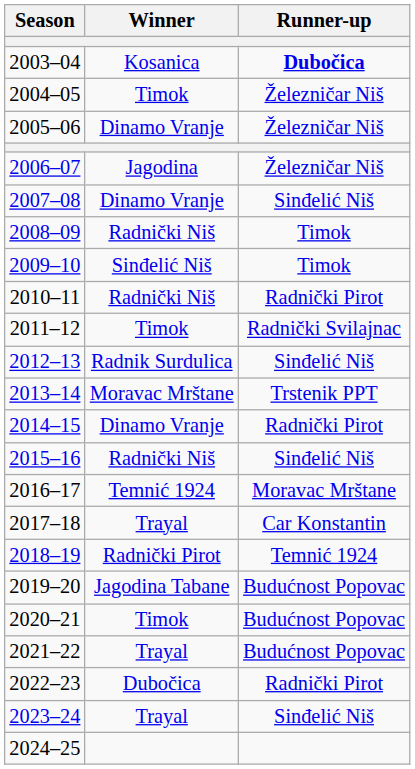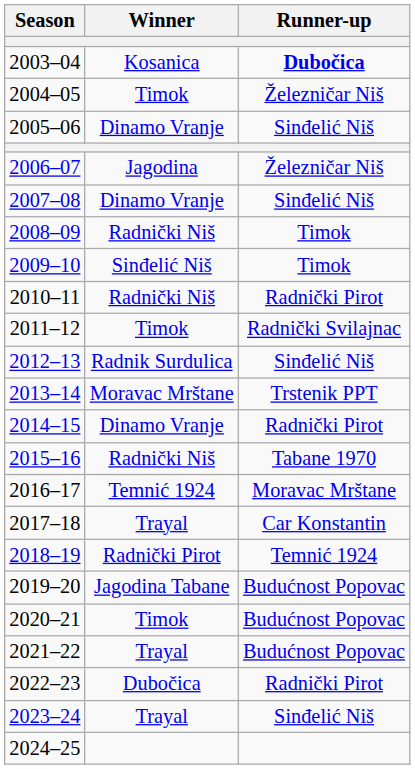2005–06 | Runner-up: Železničar Niš -> Sinđelić Niš
2015–16 | Runner-up: Sinđelić Niš -> Tabane 1970
